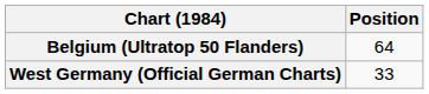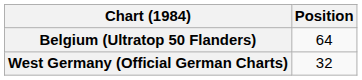West Germany (Official German Charts) | Position: 33 -> 32
